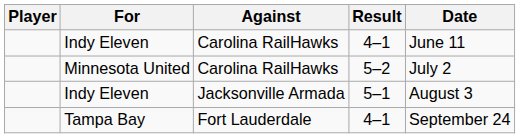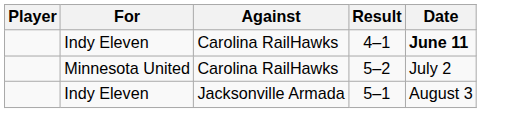Indy Eleven / Carolina RailHawks | Date: normal -> bold
- row: Tampa Bay | Fort Lauderdale | 4–1 | September 24
